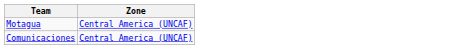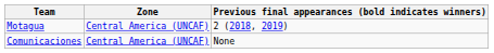+ column: Previous final appearances (bold indicates winners) | 2 (2018, 2019) | None
